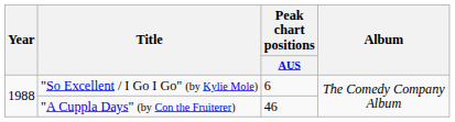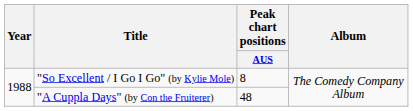"So Excellent / I Go I Go" (by Kylie Mole) | Peak chart positions / AUS: 6 -> 8
"A Cuppla Days" (by Con the Fruiterer) | Peak chart positions / AUS: 46 -> 48
